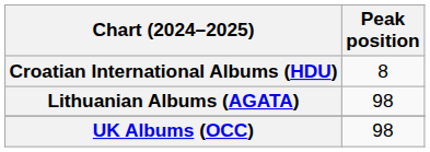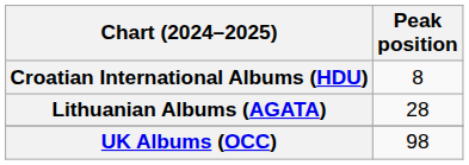Lithuanian Albums (AGATA) | Peak position: 98 -> 28
